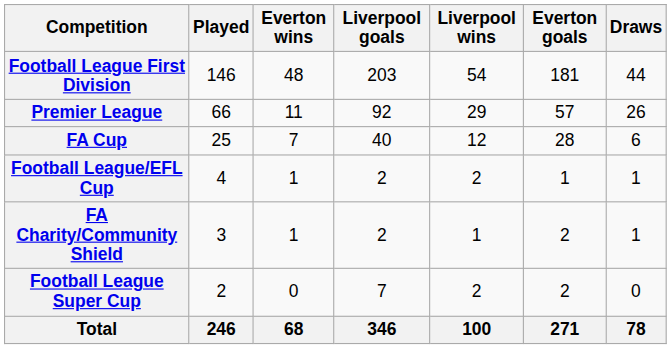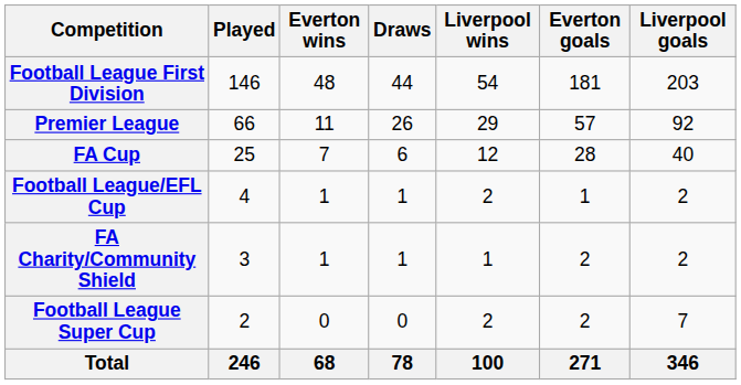columns swapped: Draws <-> Liverpool goals
